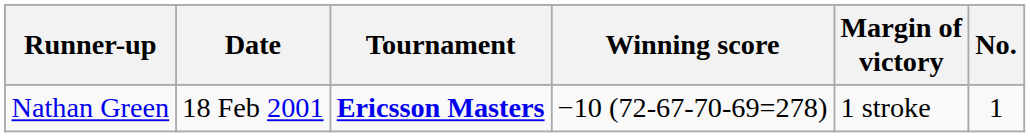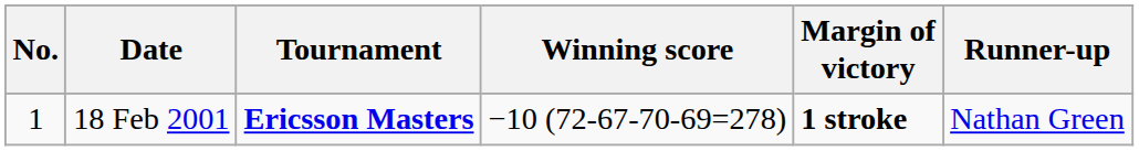columns swapped: No. <-> Runner-up
18 Feb 2001 | Margin of victory: normal -> bold
